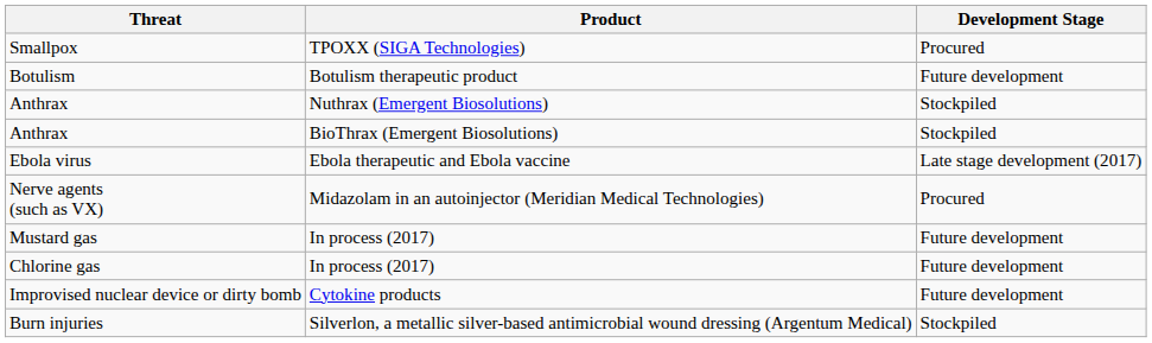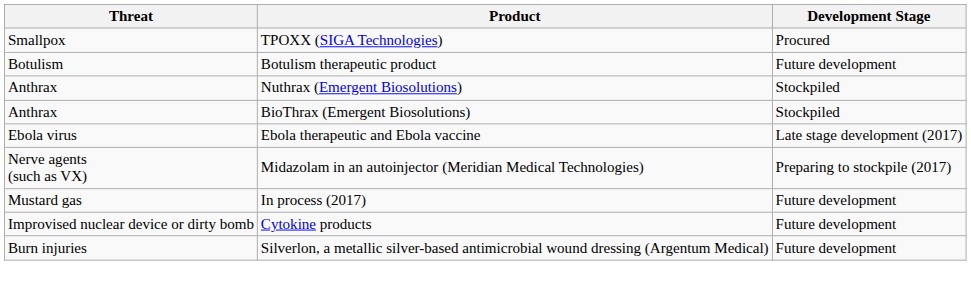Nerve agents (such as VX) | Development Stage: Procured -> Preparing to stockpile (2017)
- row: Chlorine gas | In process (2017) | Future development
Burn injuries | Development Stage: Stockpiled -> Future development
